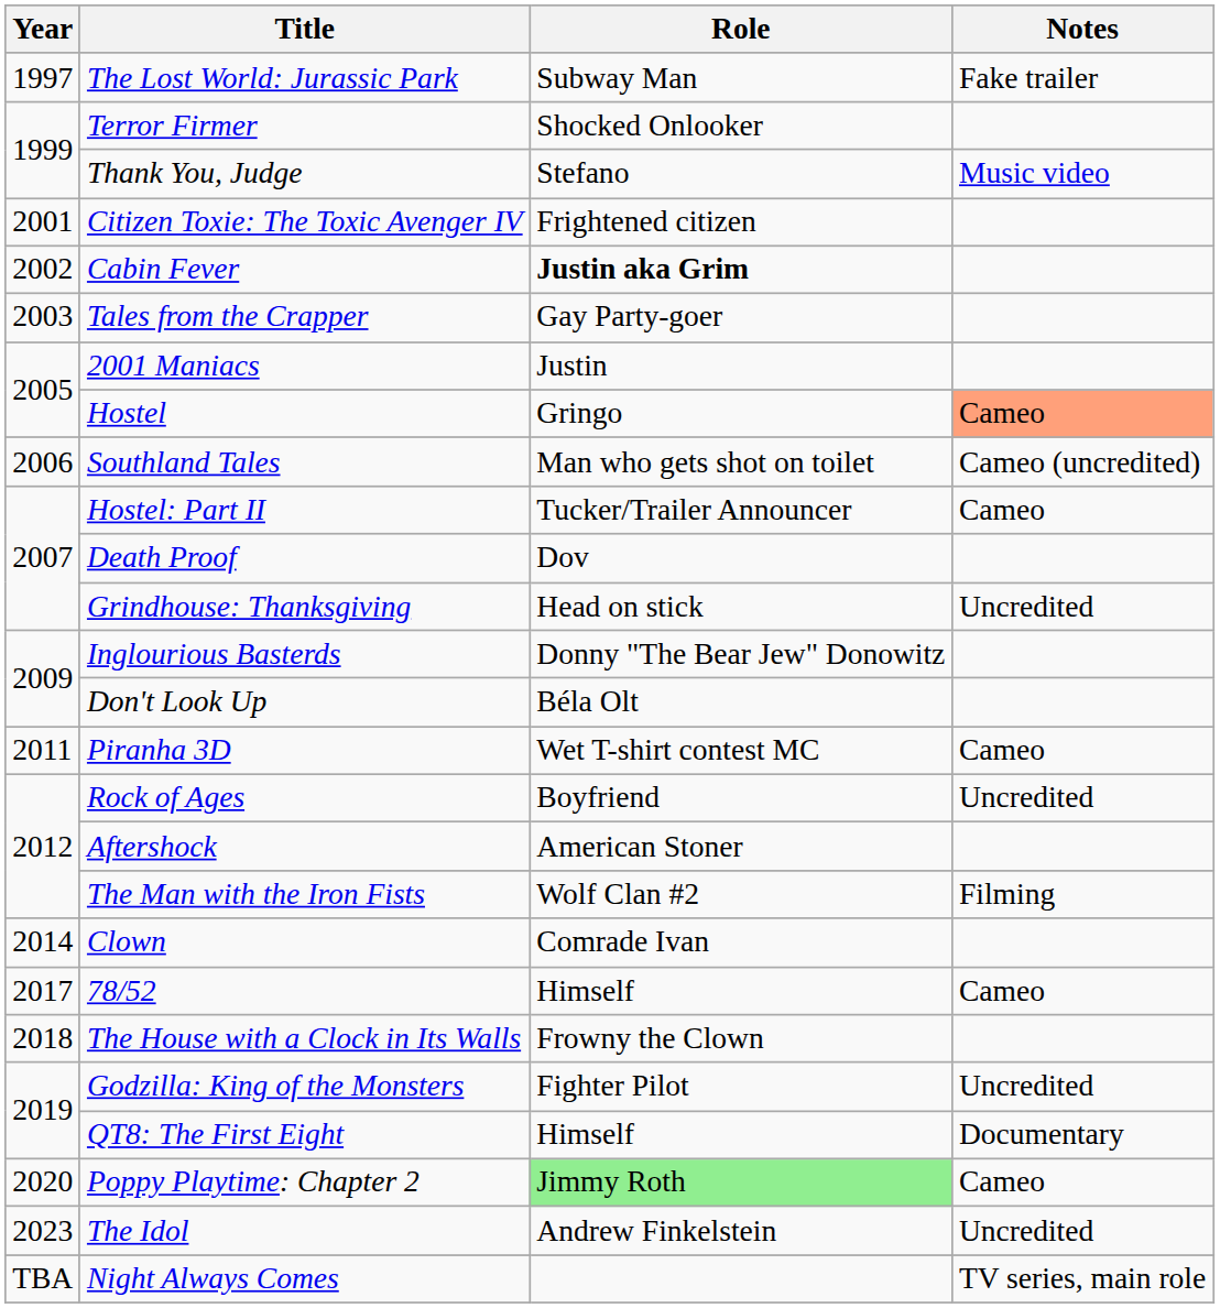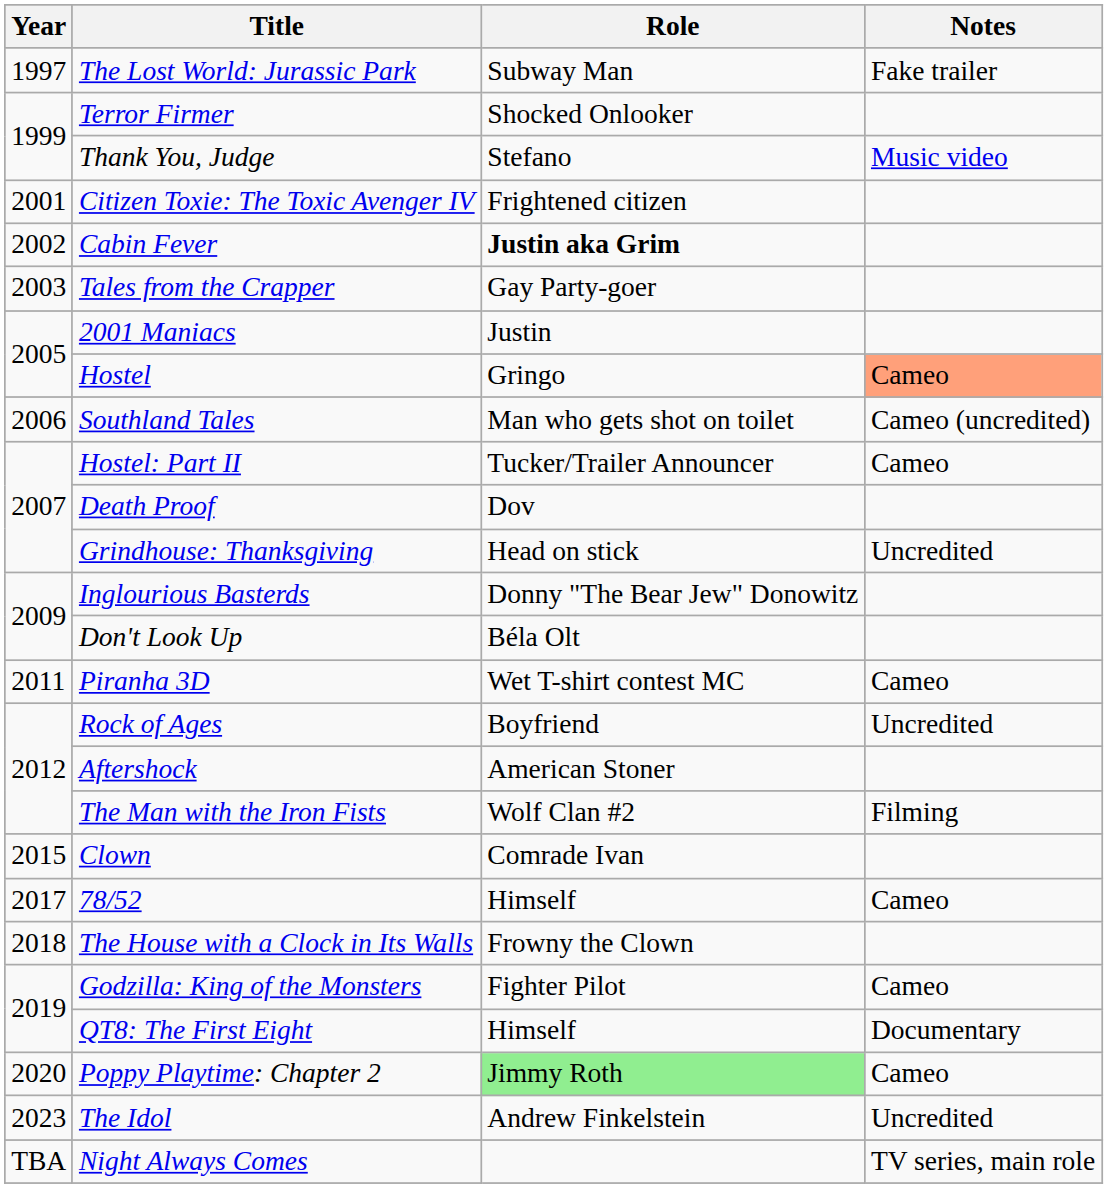Clown | Year: 2014 -> 2015
Godzilla: King of the Monsters | Notes: Uncredited -> Cameo
